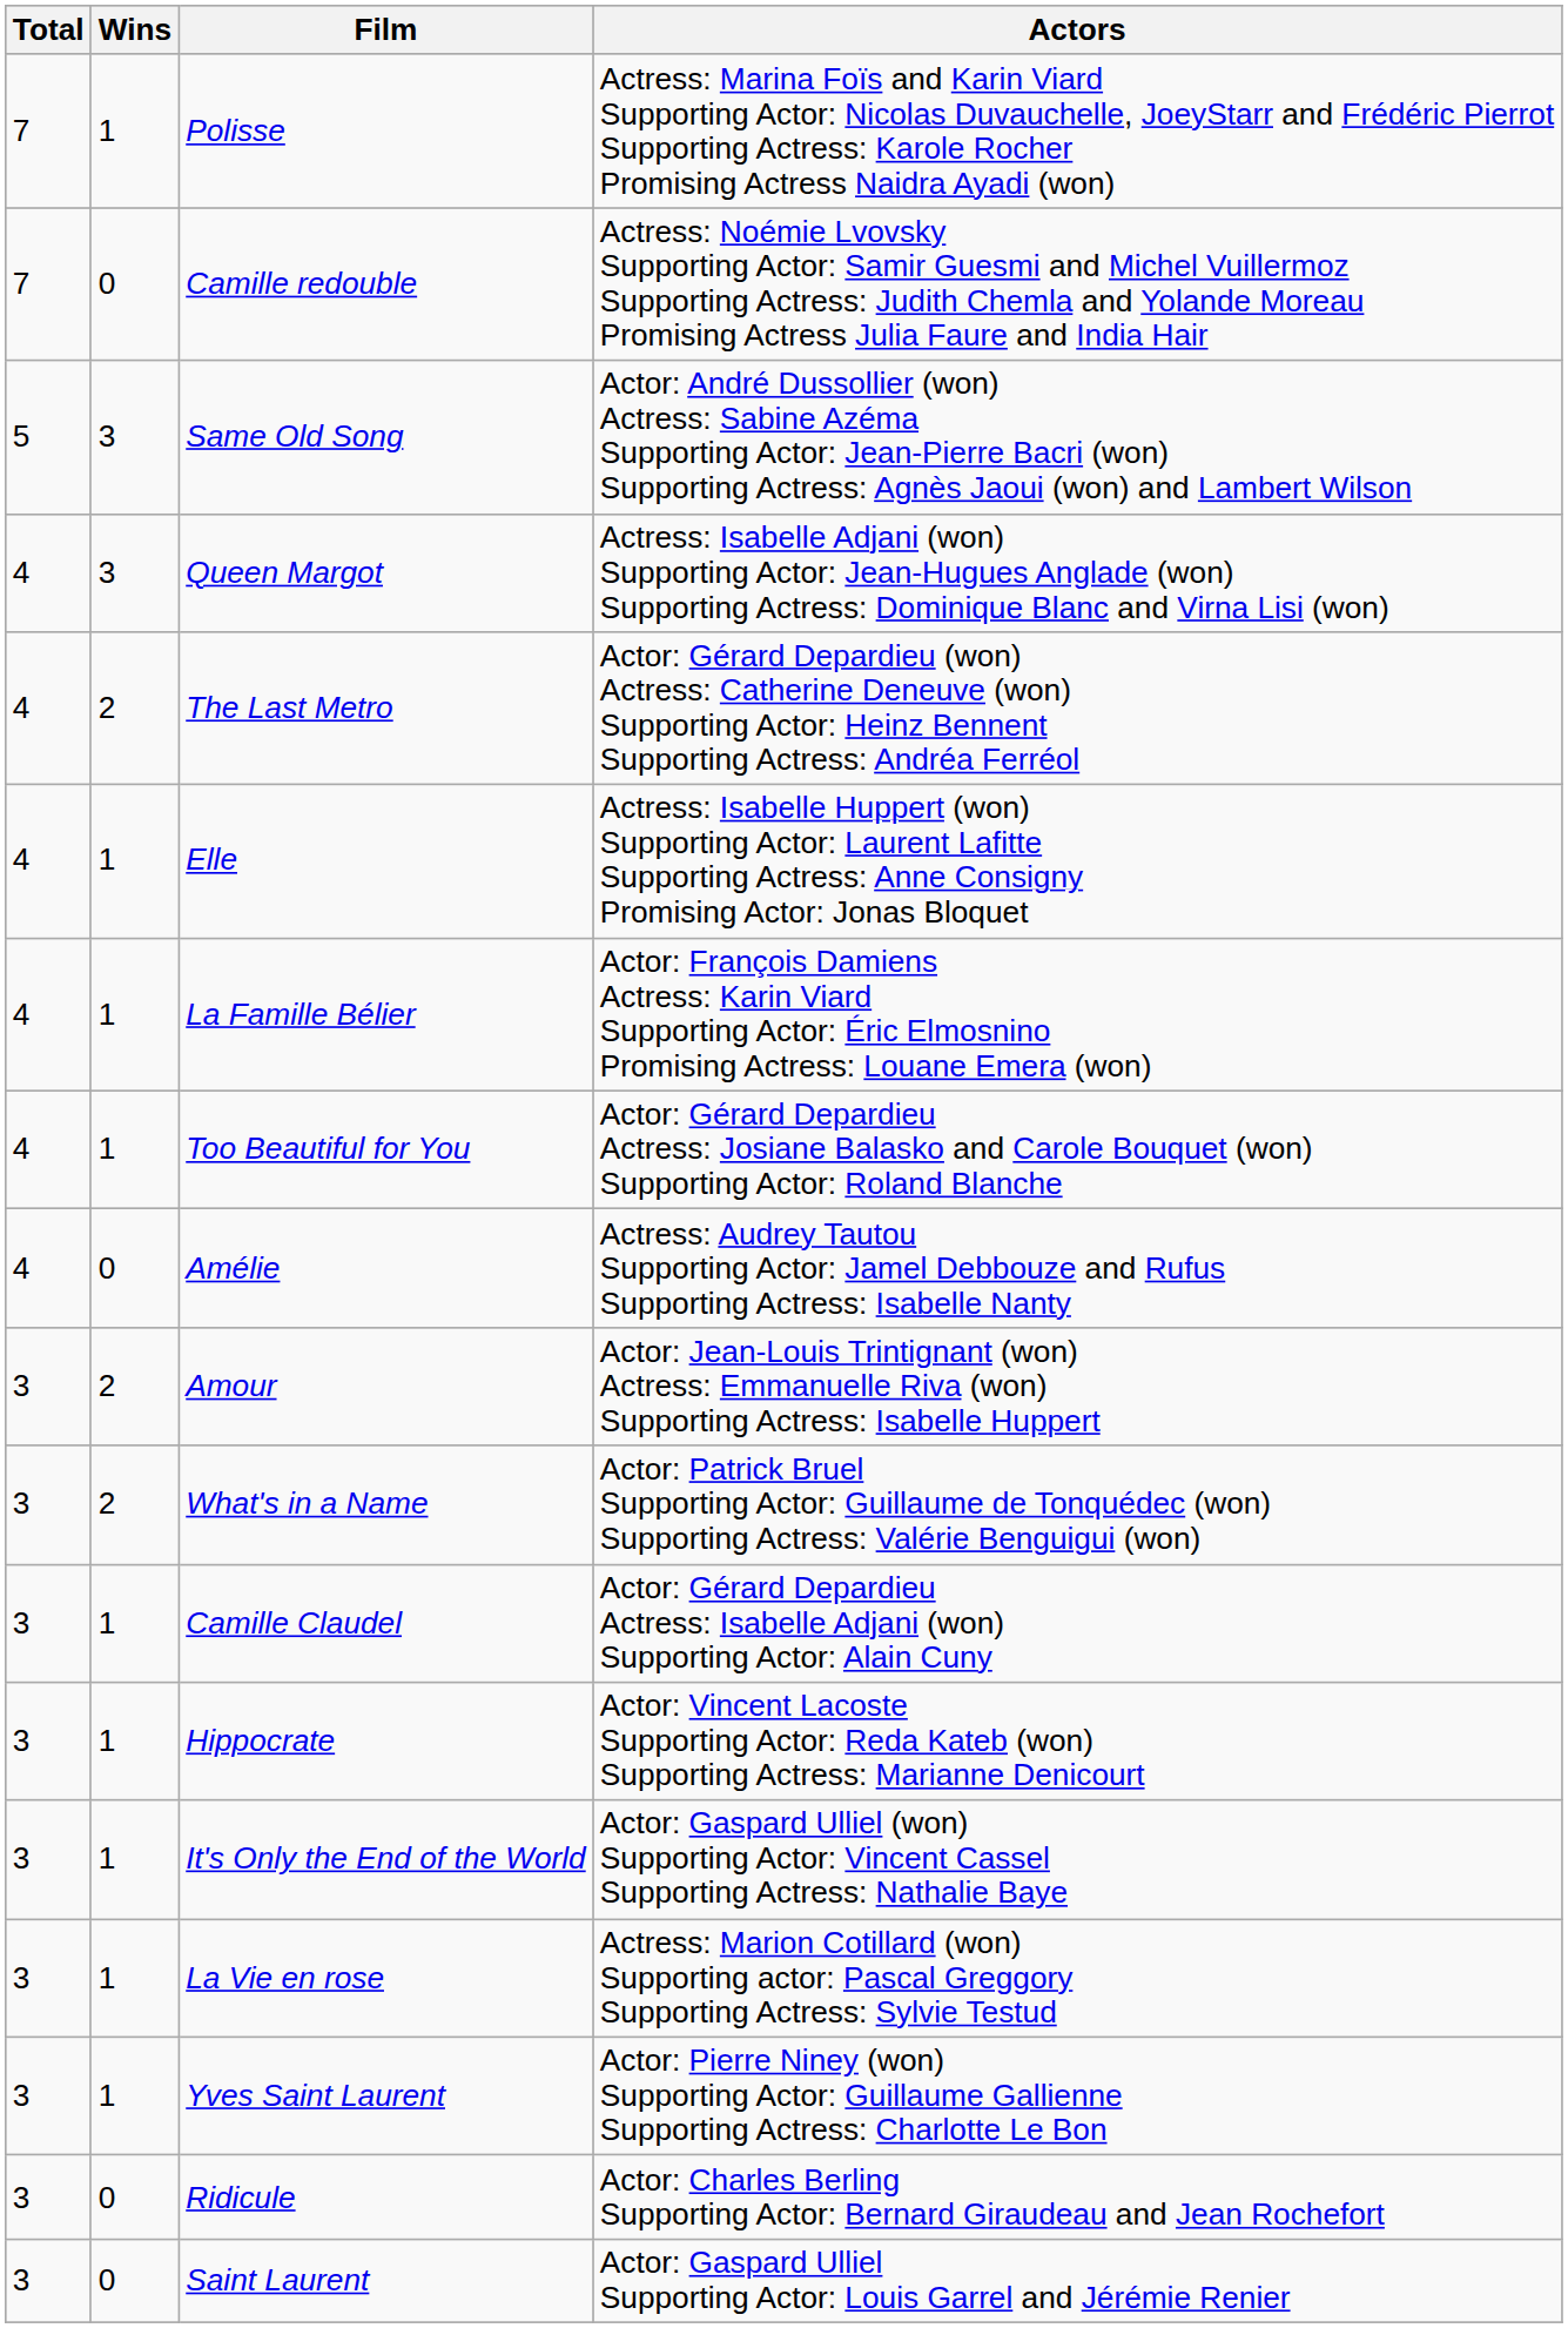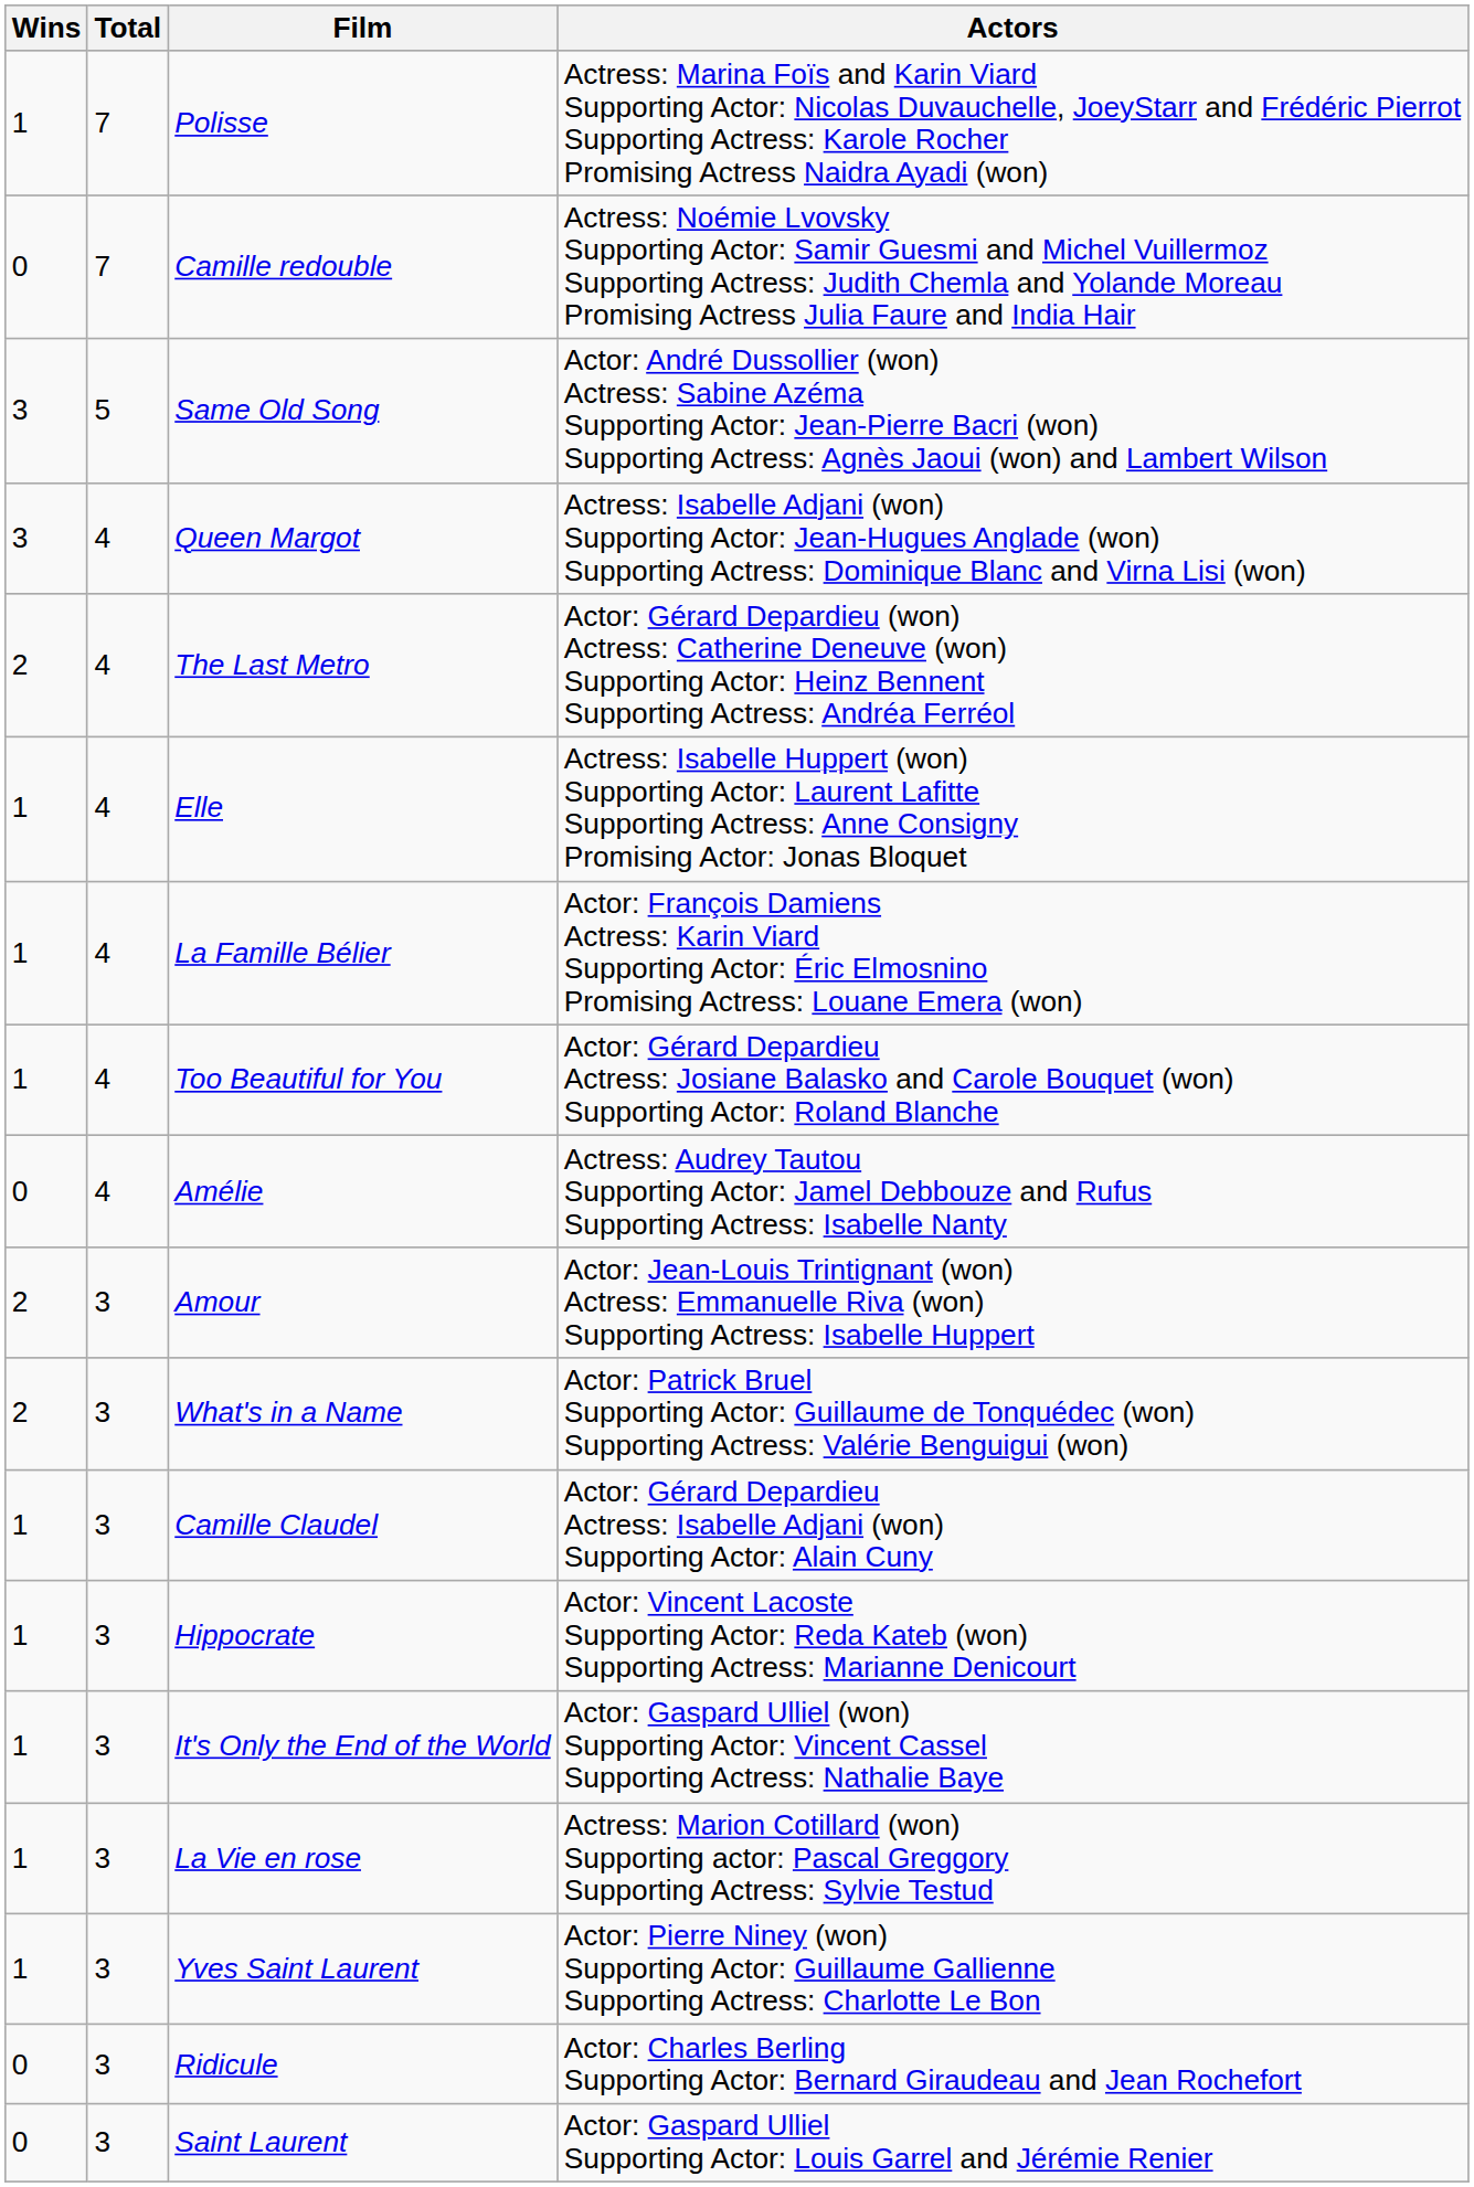columns swapped: Total <-> Wins
